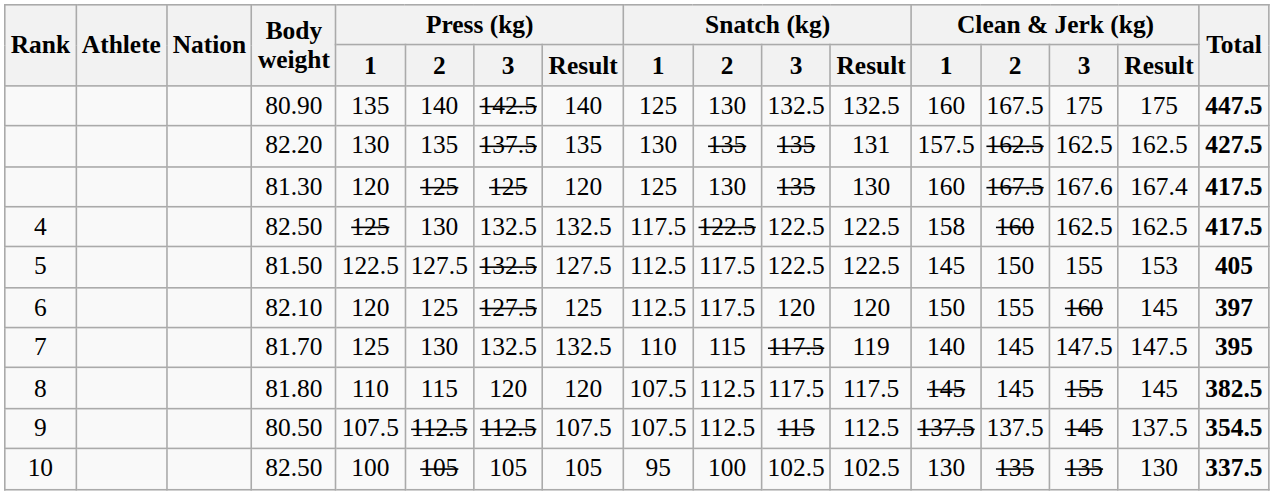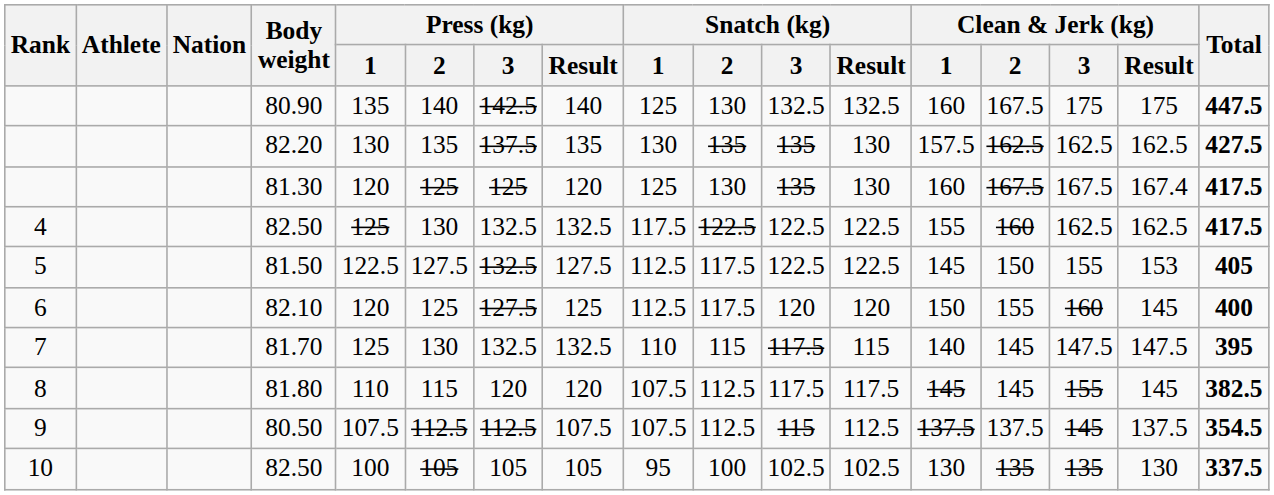82.20 | Snatch (kg) / Result: 131 -> 130
81.30 | Clean & Jerk (kg) / 3: 167.6 -> 167.5
4 / 82.50 | Clean & Jerk (kg) / 1: 158 -> 155
82.10 | Total: 397 -> 400
81.70 | Snatch (kg) / Result: 119 -> 115
